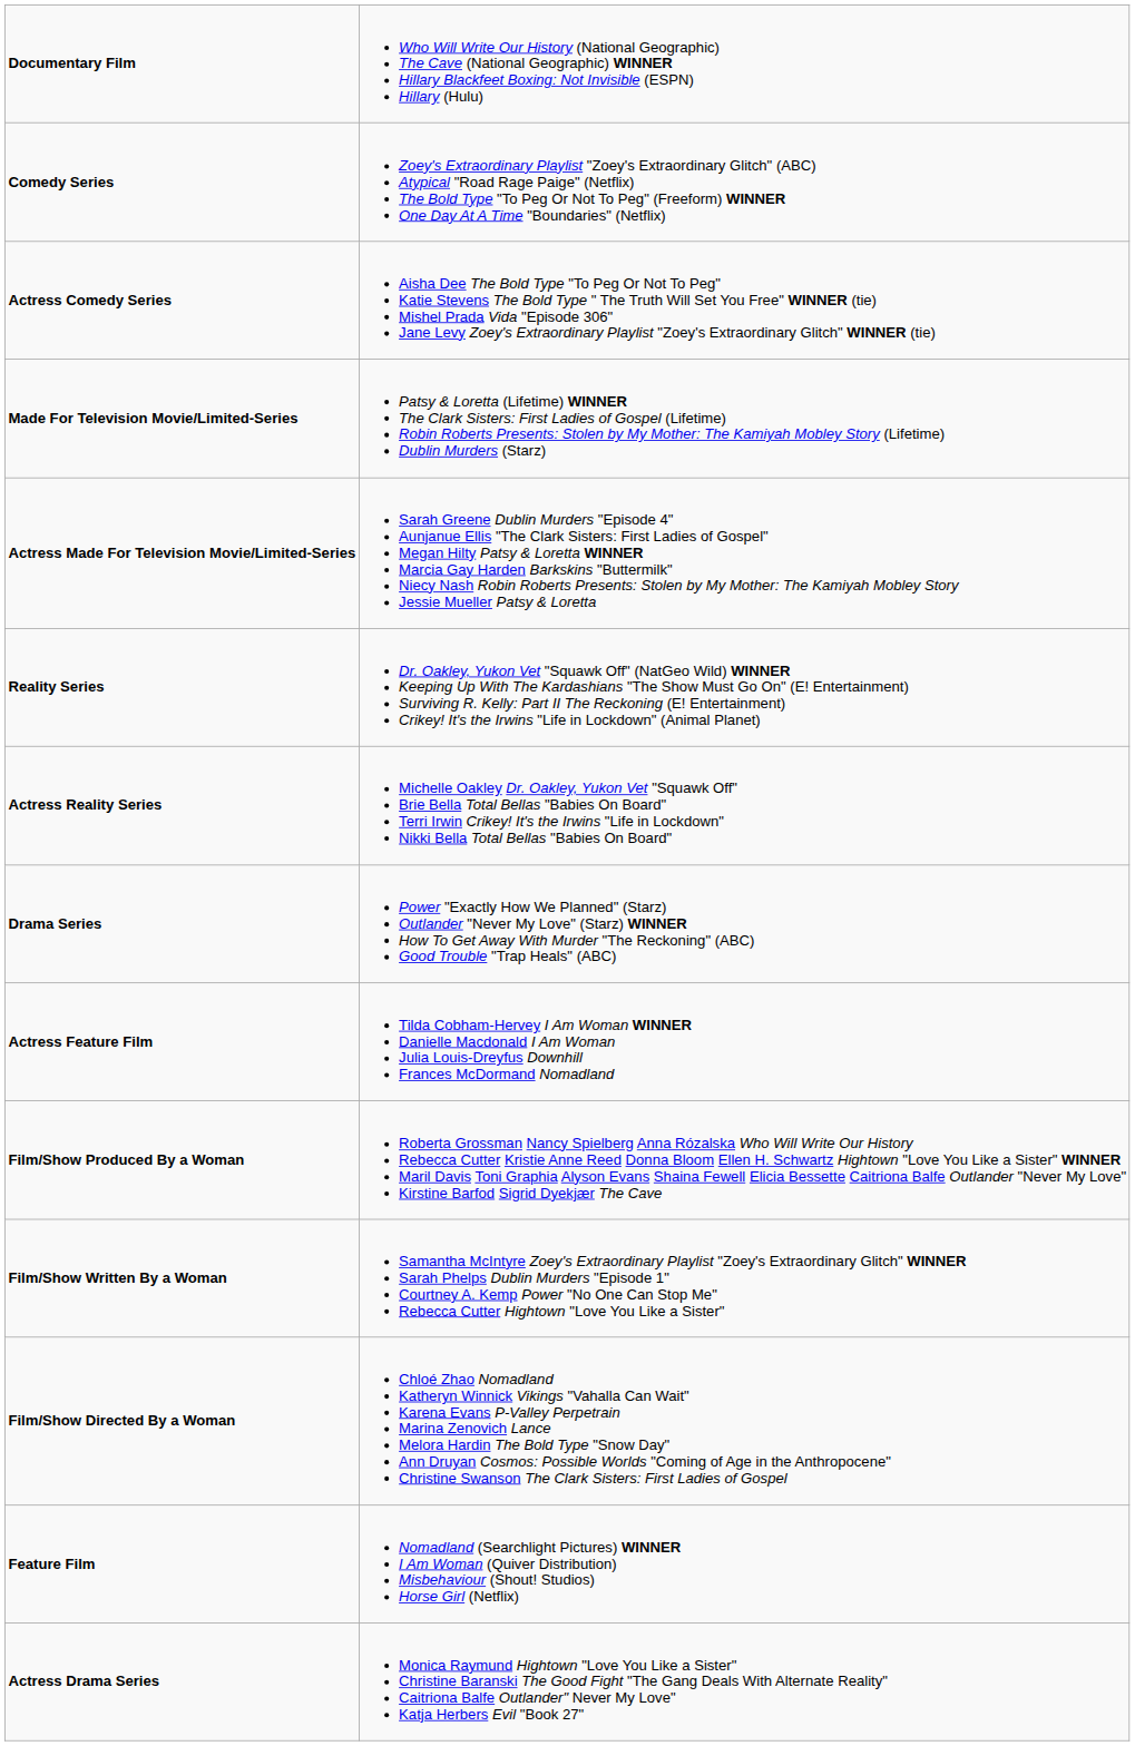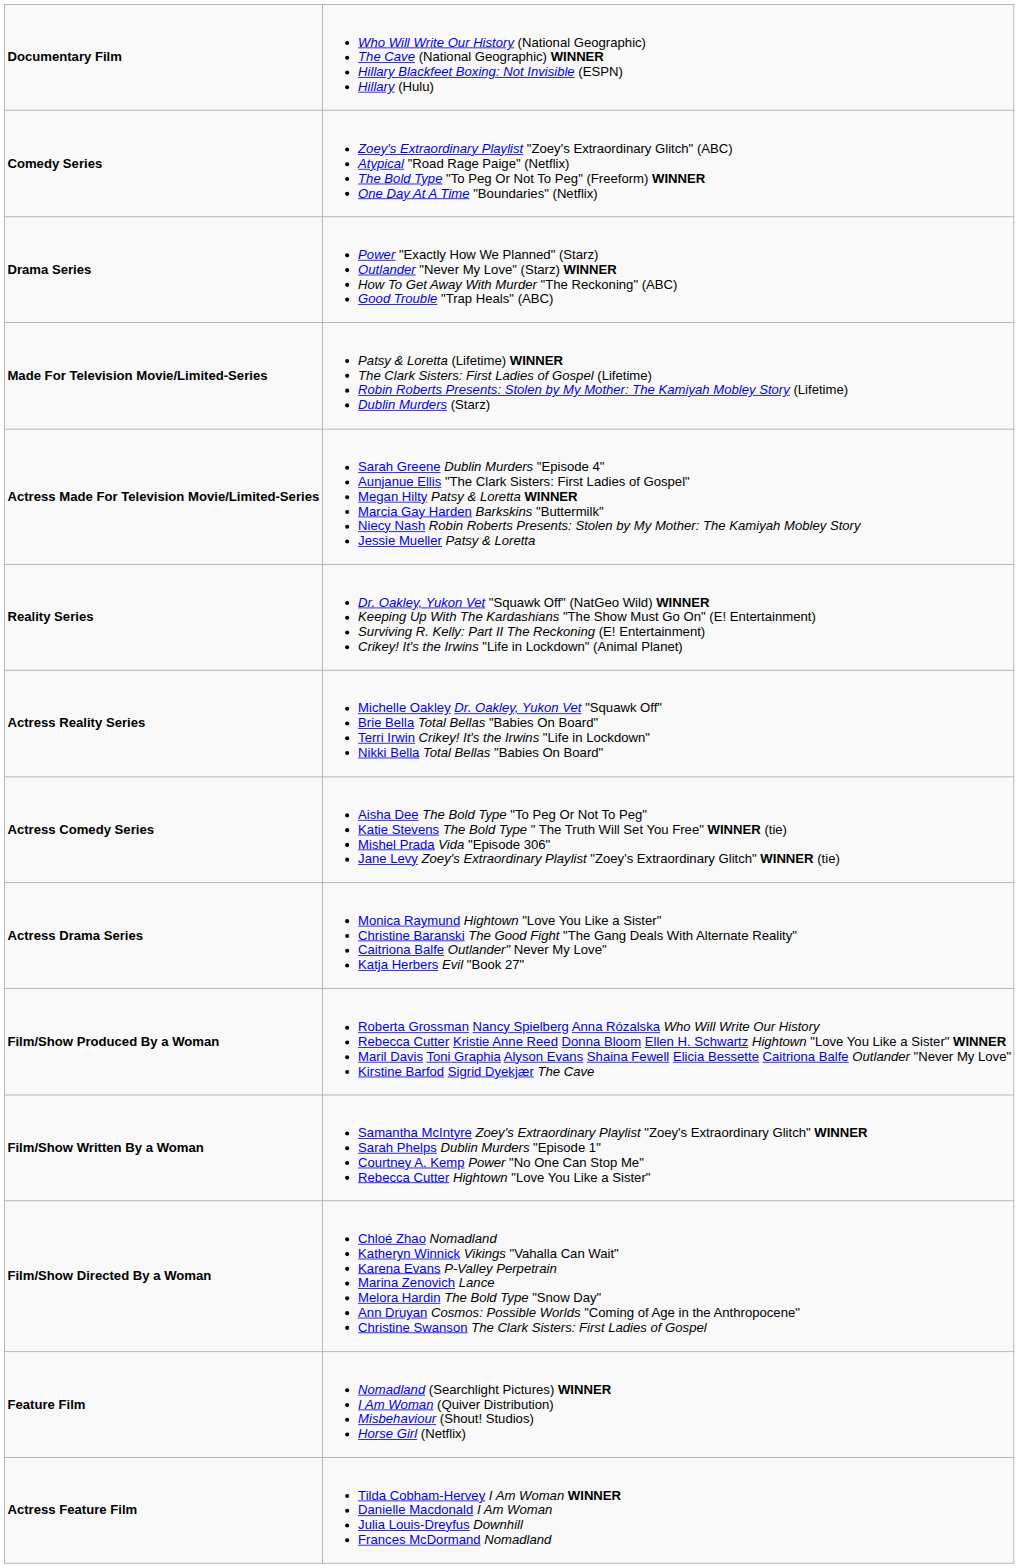rows swapped: Actress Comedy Series <-> Drama Series
rows swapped: Actress Drama Series <-> Actress Feature Film
